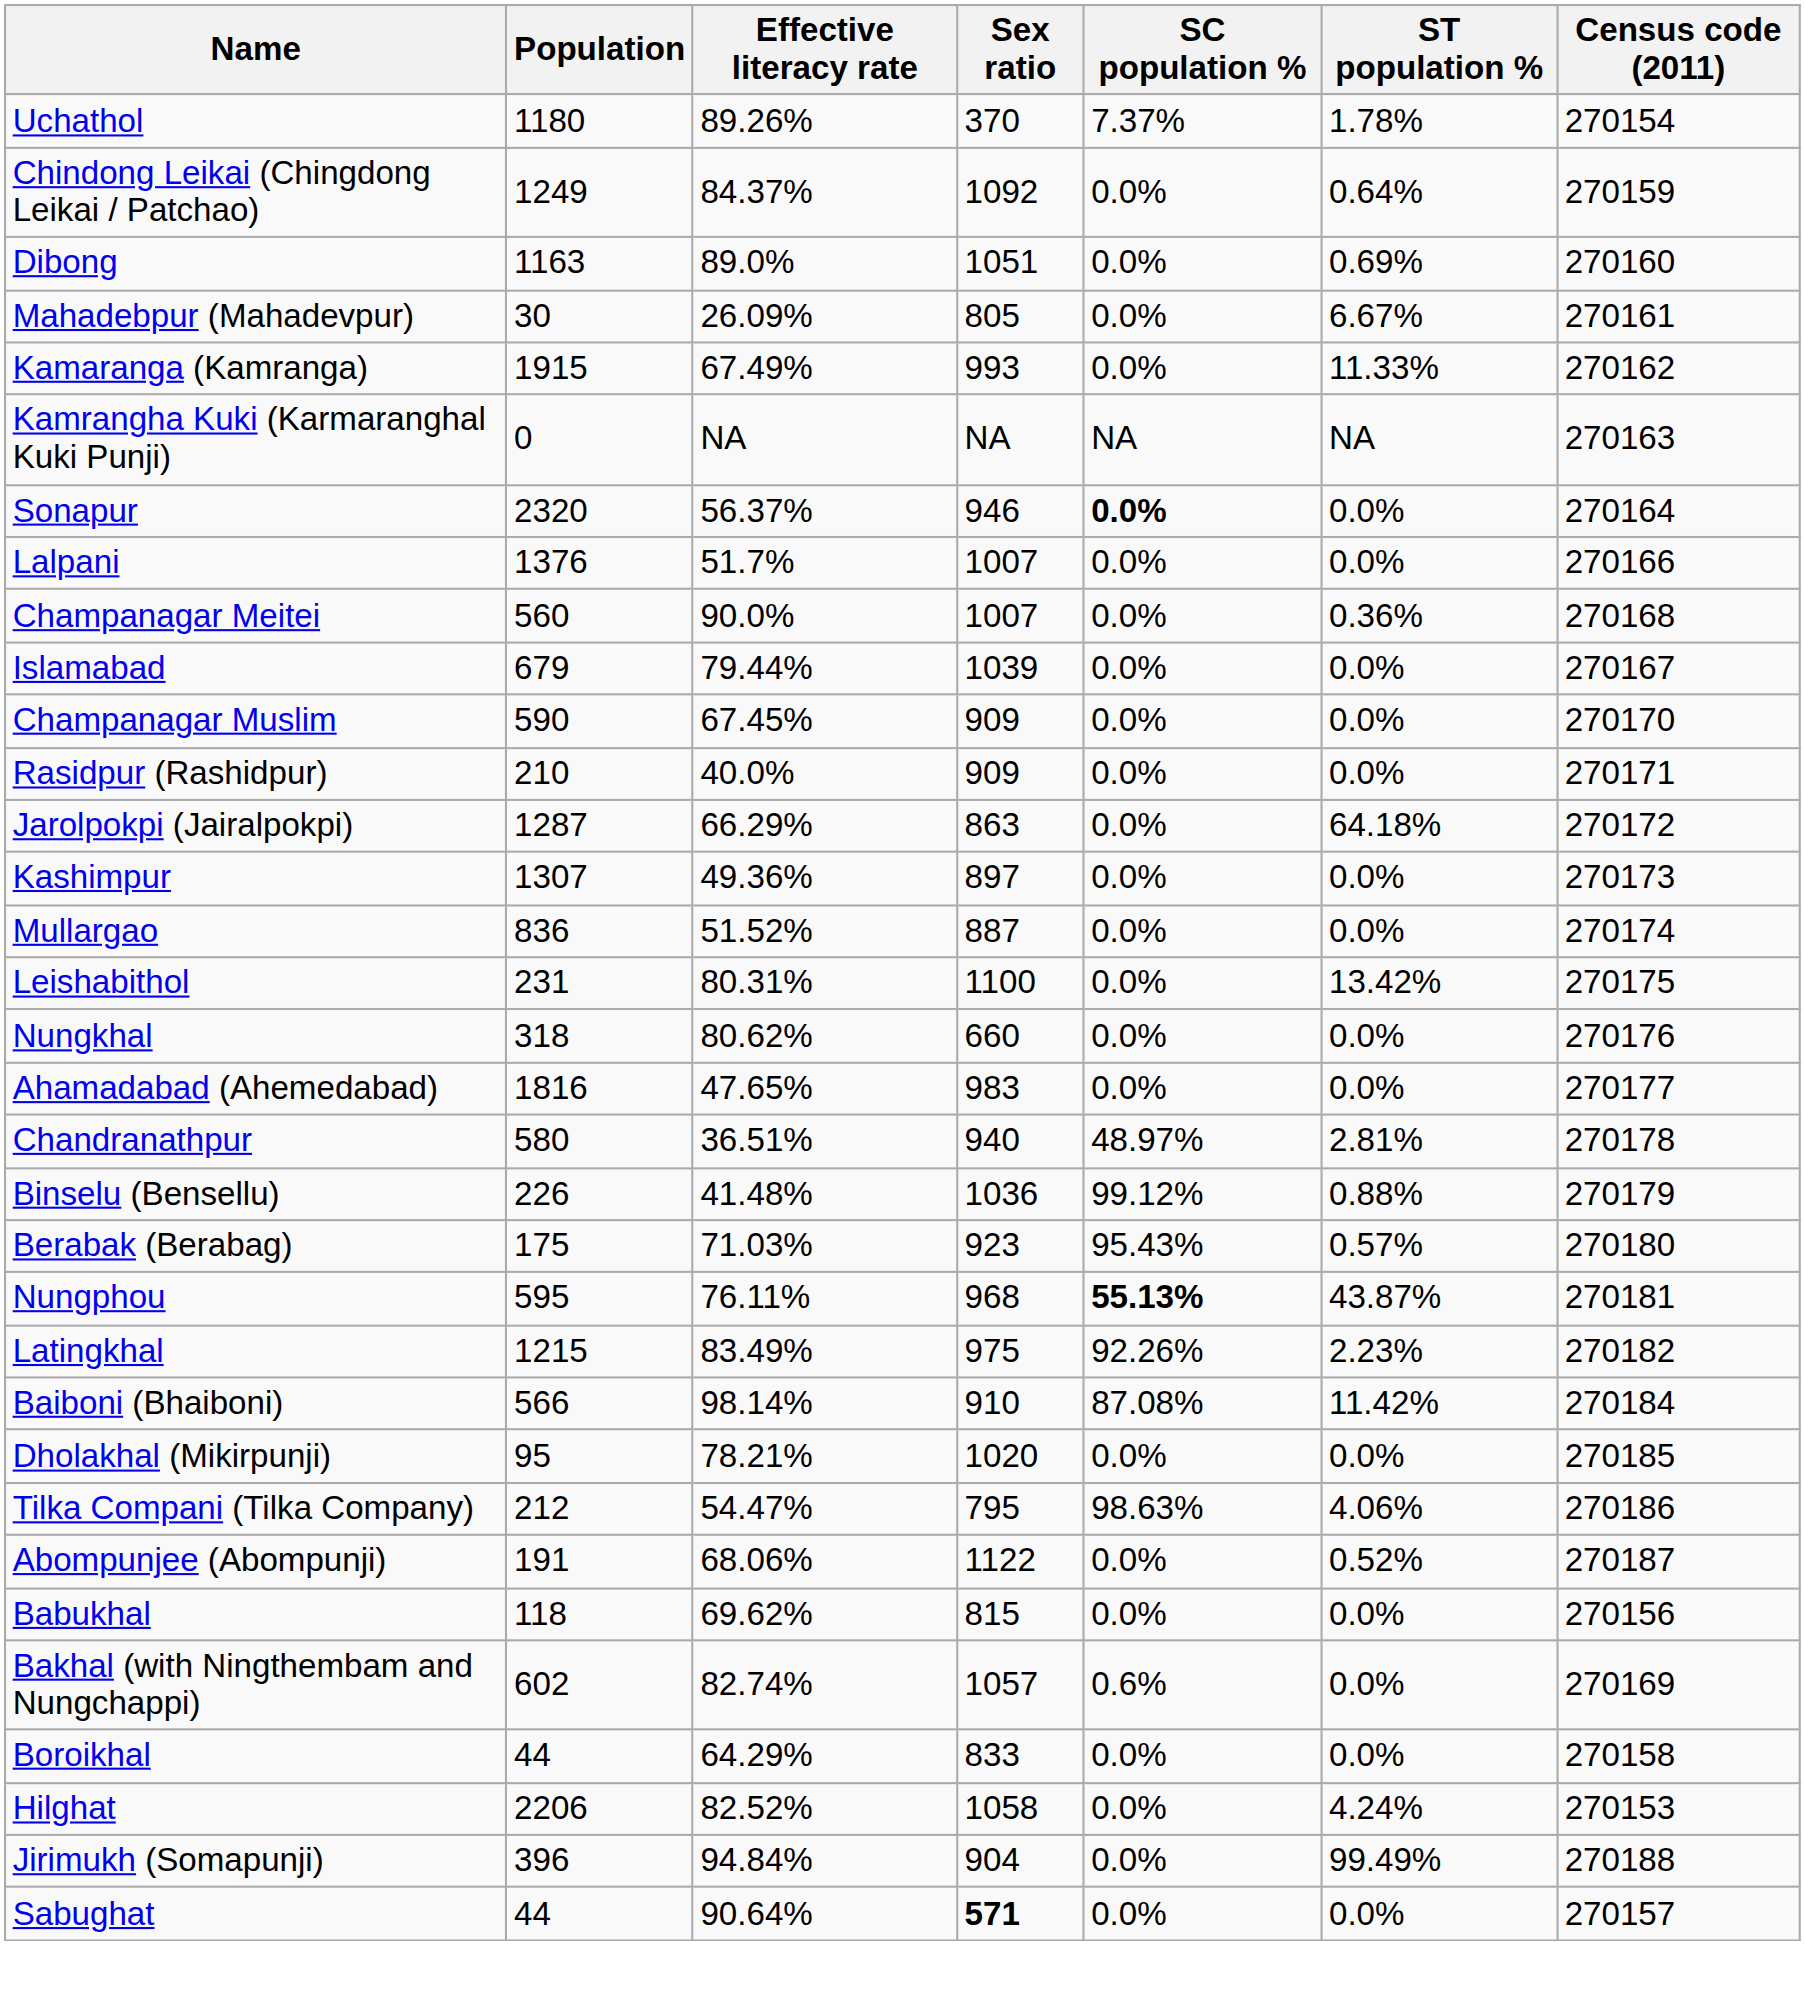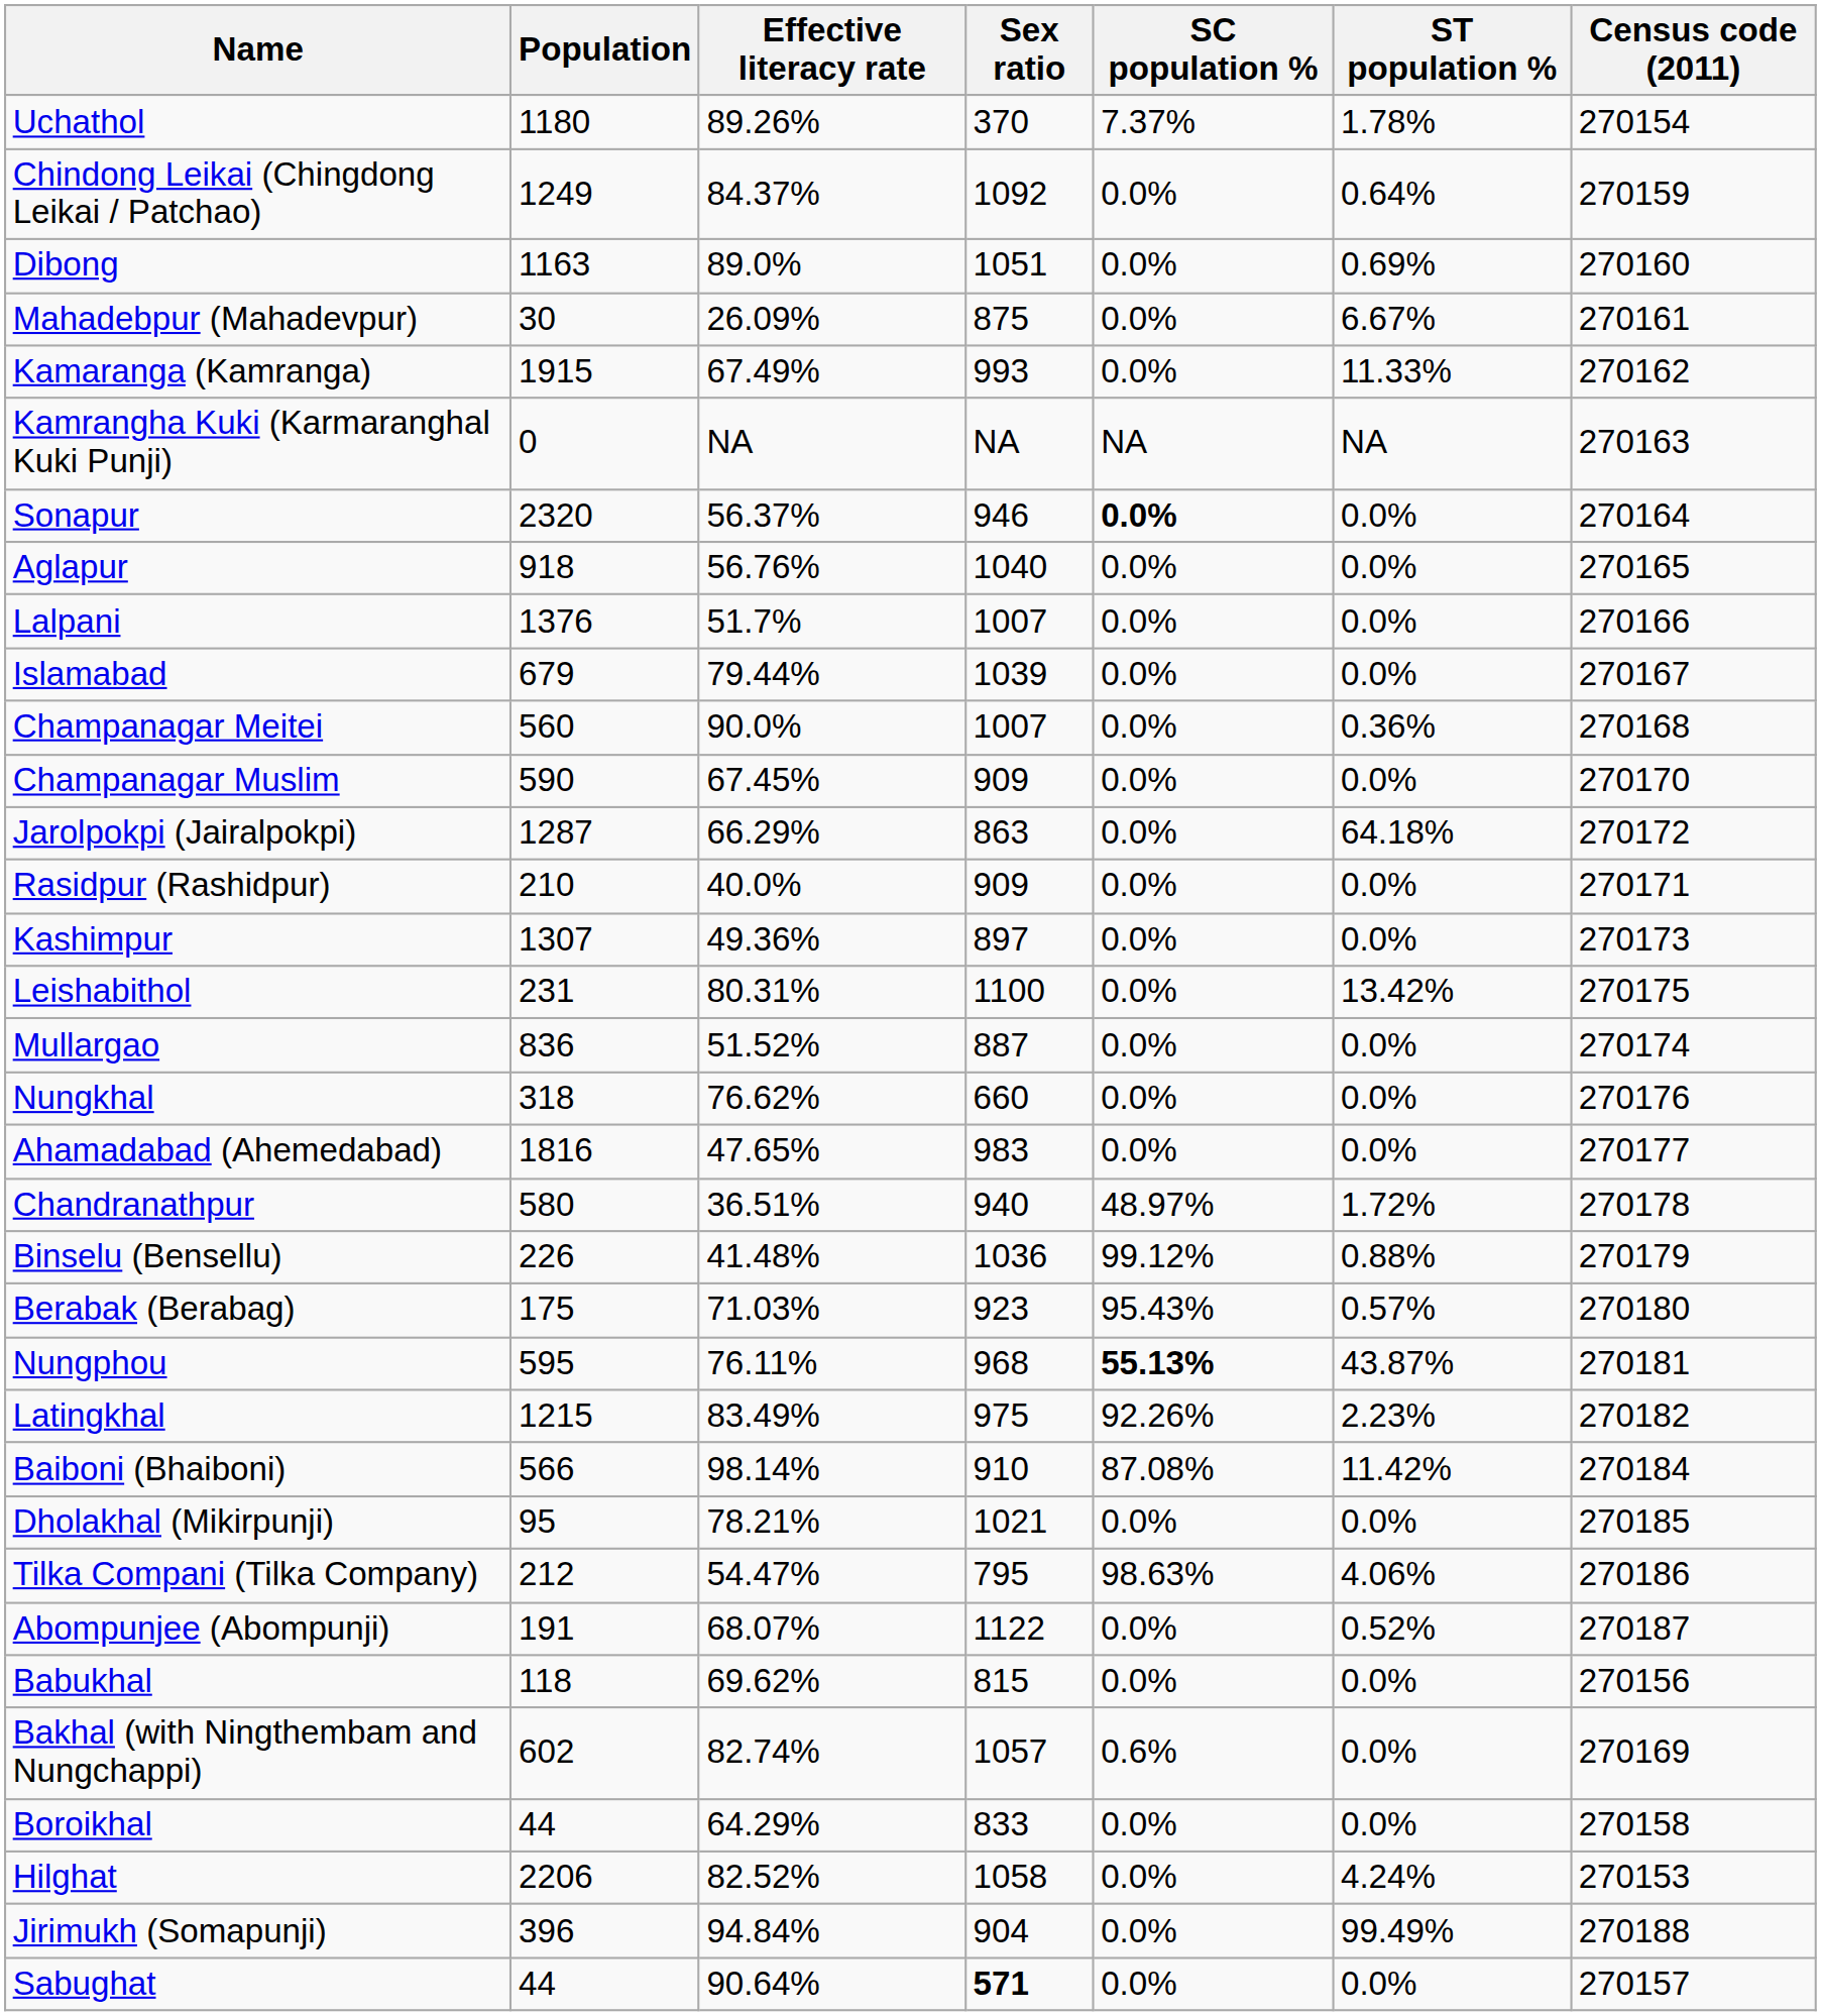Mahadebpur (Mahadevpur) | Sex ratio: 805 -> 875
+ row: Aglapur | 918 | 56.76% | 1040 | 0.0% | 0.0% | 270165
rows swapped: Islamabad <-> Champanagar Meitei
rows swapped: Rasidpur (Rashidpur) <-> Jarolpokpi (Jairalpokpi)
rows swapped: Mullargao <-> Leishabithol
Nungkhal | Effective literacy rate: 80.62% -> 76.62%
Chandranathpur | ST population %: 2.81% -> 1.72%
Dholakhal (Mikirpunji) | Sex ratio: 1020 -> 1021
Abompunjee (Abompunji) | Effective literacy rate: 68.06% -> 68.07%
